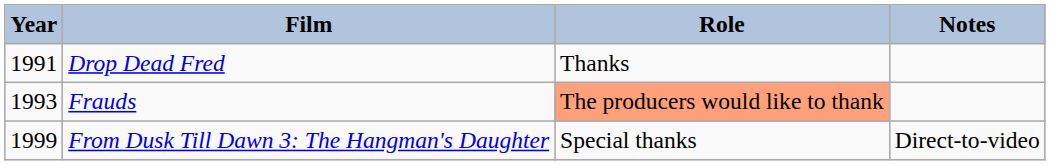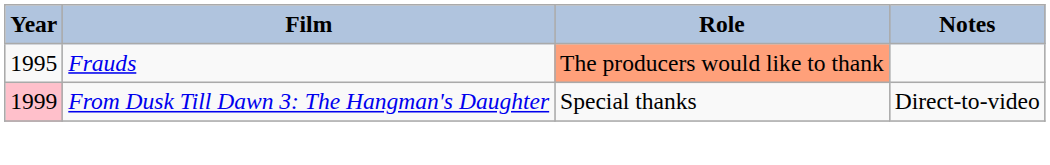- row: 1991 | Drop Dead Fred | Thanks
Frauds | Year: 1993 -> 1995
From Dusk Till Dawn 3: The Hangman's Daughter | Year: no background -> pink background
